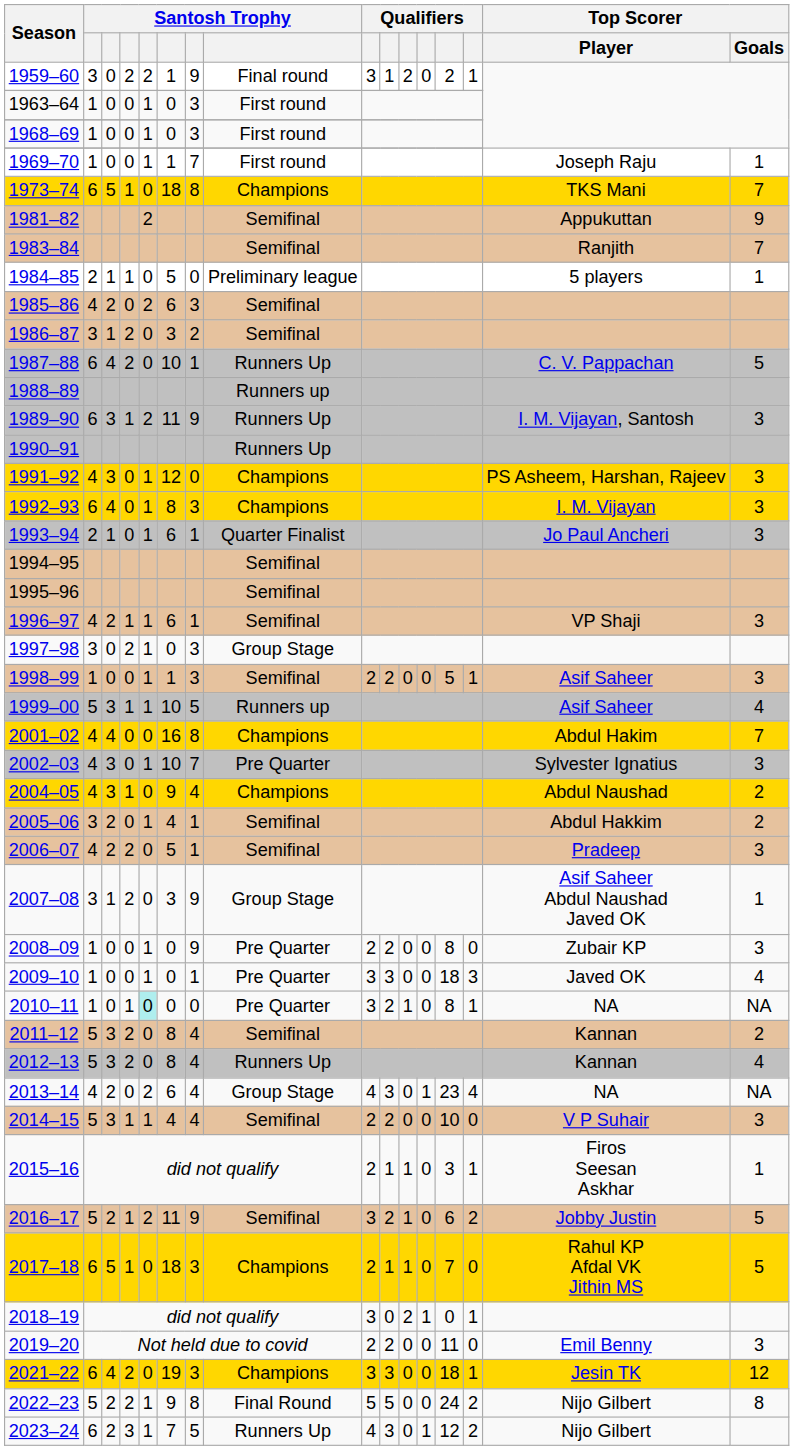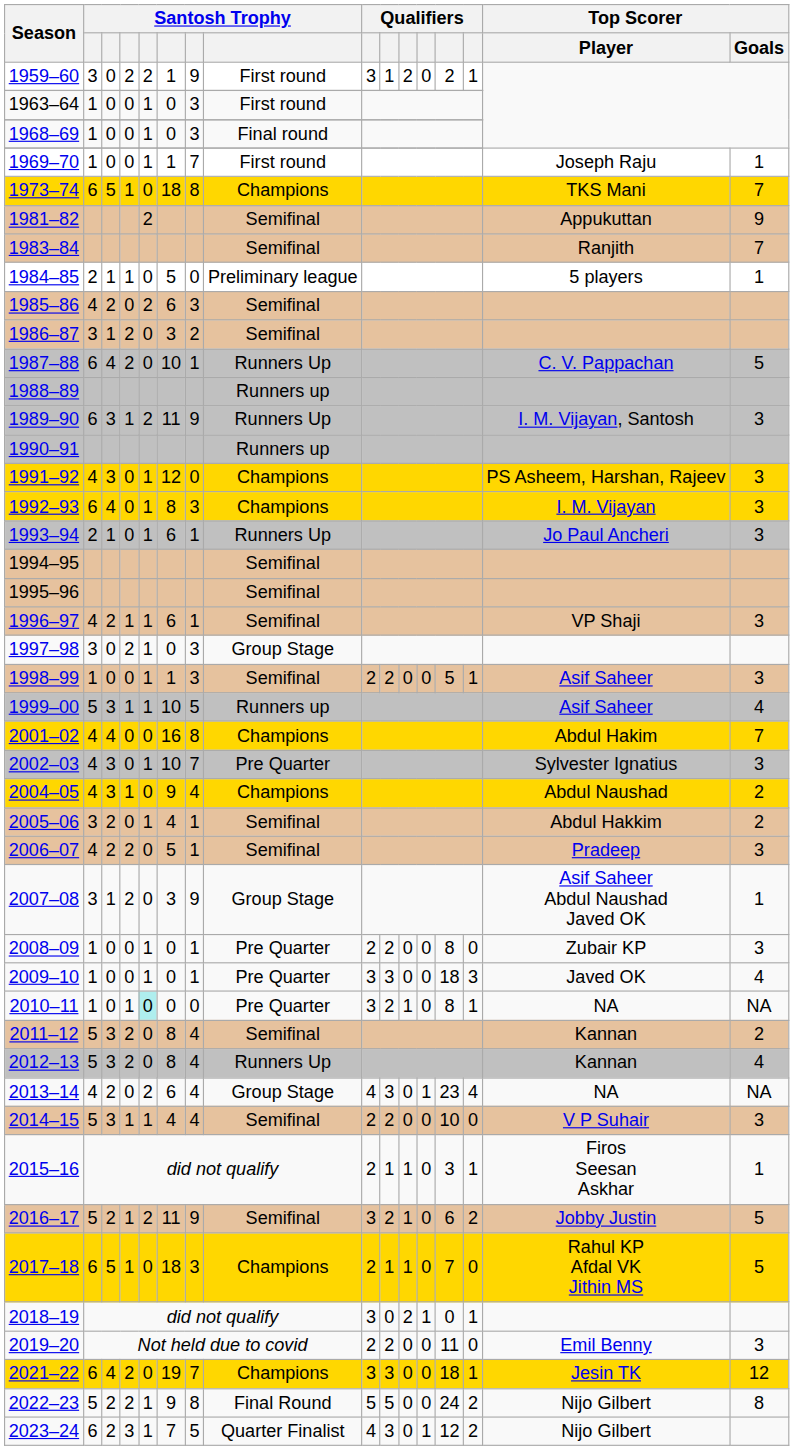1959–60 | column 8: Final round -> First round
1968–69 | column 8: First round -> Final round
1990–91 | column 8: Runners Up -> Runners up
1993–94 | column 8: Quarter Finalist -> Runners Up
2008–09 | column 7: 9 -> 1
2021–22 | column 7: 3 -> 7
2023–24 | column 8: Runners Up -> Quarter Finalist
